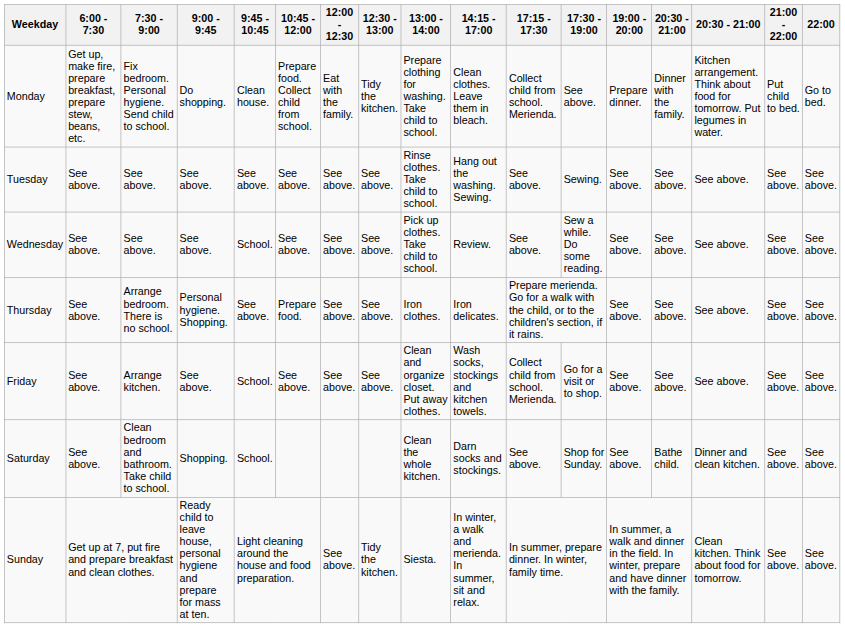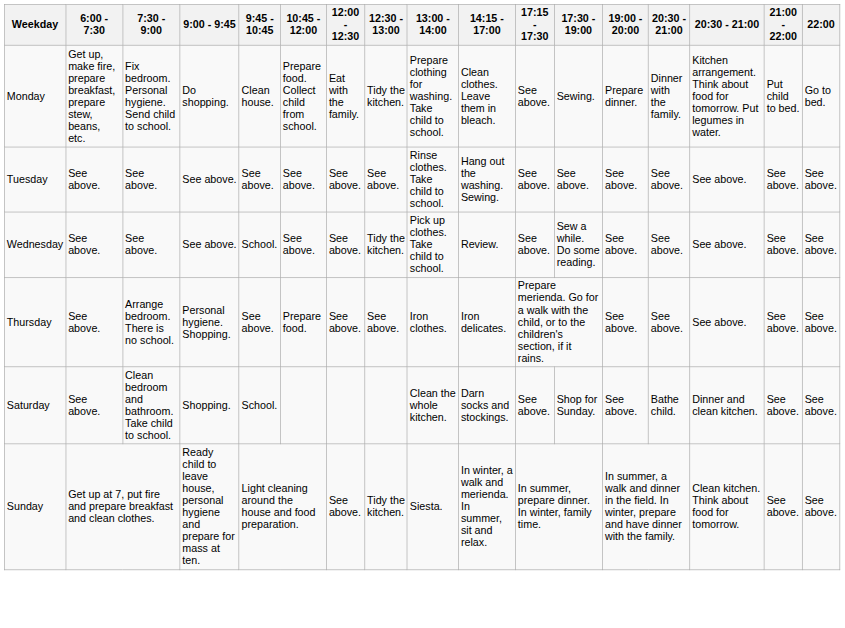Monday | 17:15 - 17:30: Collect child from school. Merienda. -> See above.
Monday | 17:30 - 19:00: See above. -> Sewing.
Tuesday | 17:30 - 19:00: Sewing. -> See above.
Wednesday | 12:30 - 13:00: See above. -> Tidy the kitchen.
- row: Friday | See above. | Arrange kitchen. | See above. | School. | See above. | See above. | See above. | Clean and organize closet. Put away clothes. | Wash socks, stockings and kitchen towels. | Collect child from school. Merienda. | Go for a visit or to shop. | See above. | See above. | See above. | See above. | See above.
